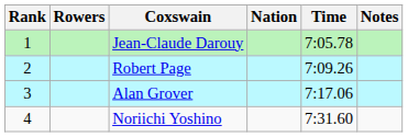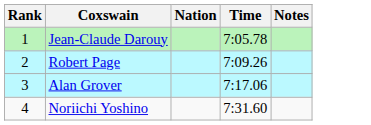- column: Rowers
